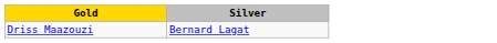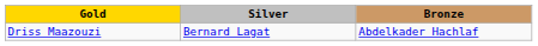+ column: Bronze | Abdelkader Hachlaf
